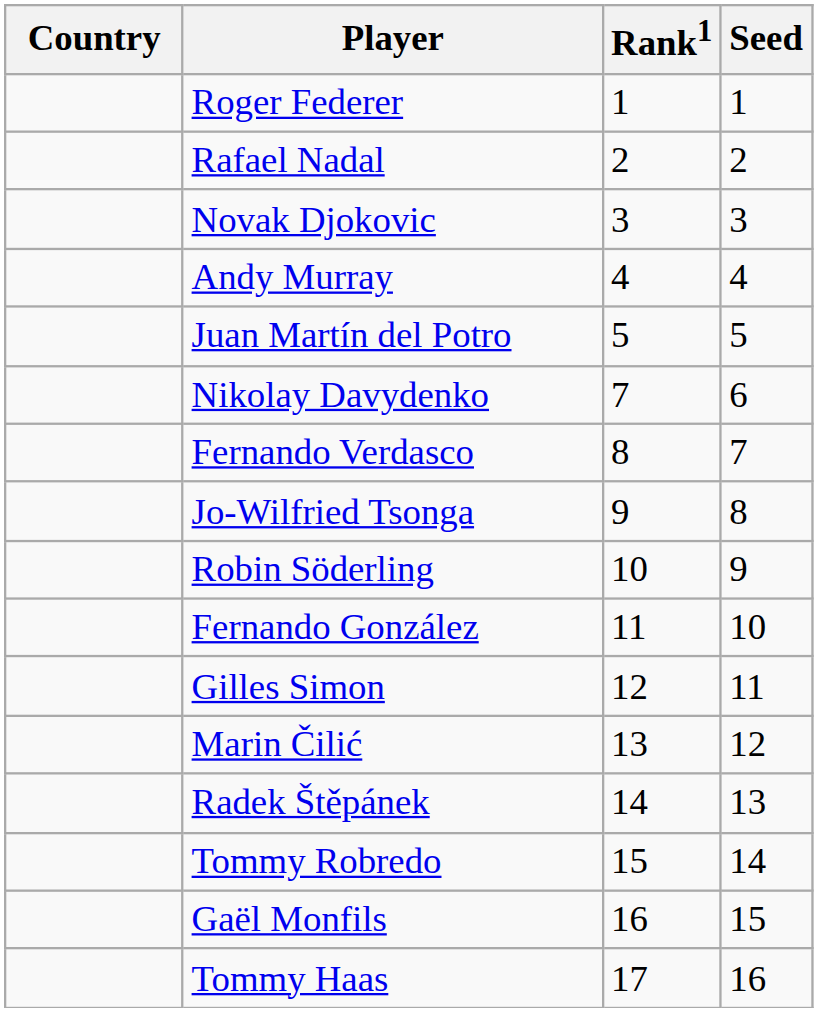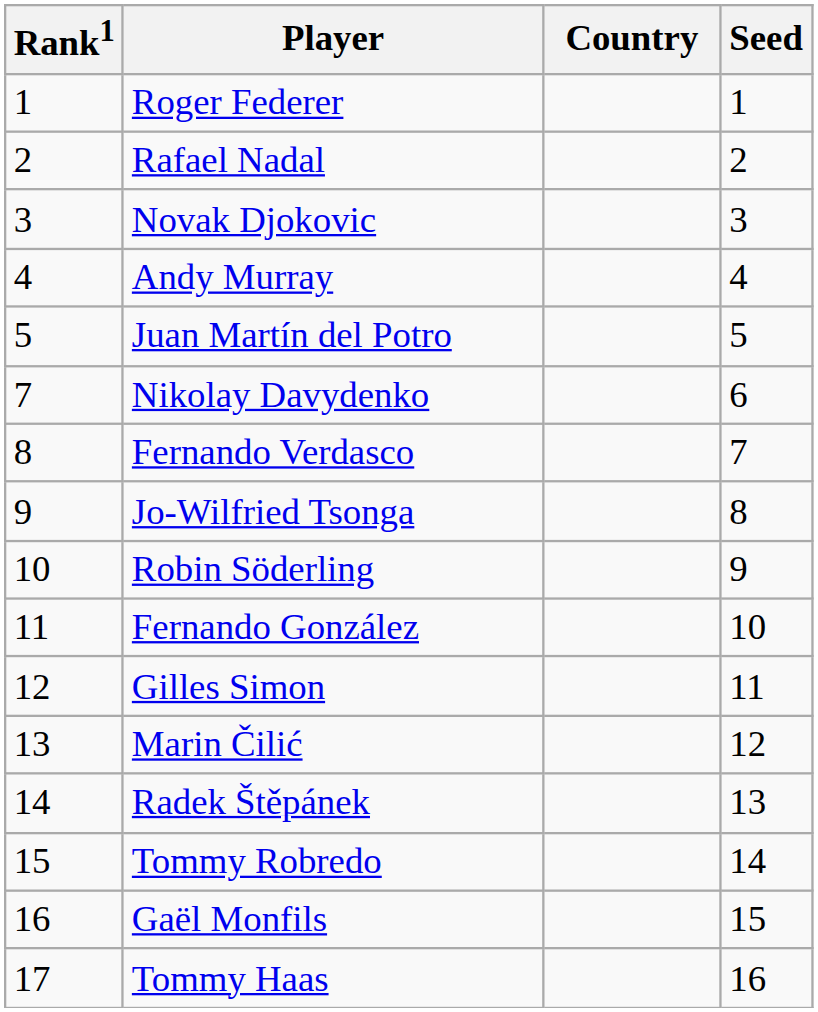columns swapped: Country <-> Rank1
